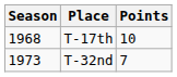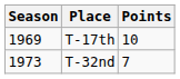T-17th | Season: 1968 -> 1969
